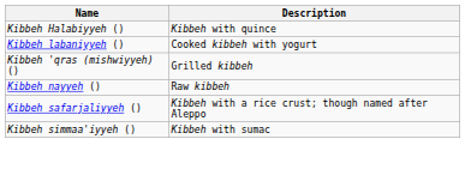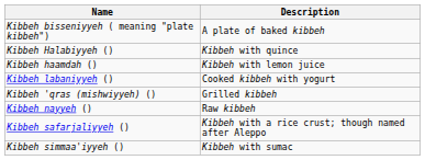+ row: Kibbeh bisseniyyeh ( meaning "plate kibbeh") | A plate of baked kibbeh
+ row: Kibbeh haamdah () | Kibbeh with lemon juice
